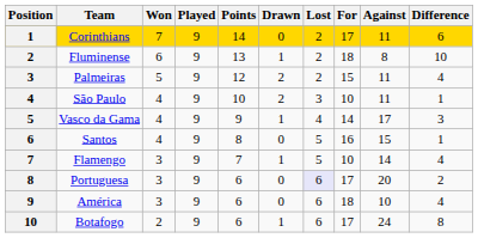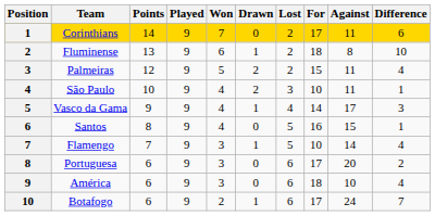columns swapped: Points <-> Won
Portuguesa | Lost: lavender background -> no background
Botafogo | Difference: 8 -> 7
